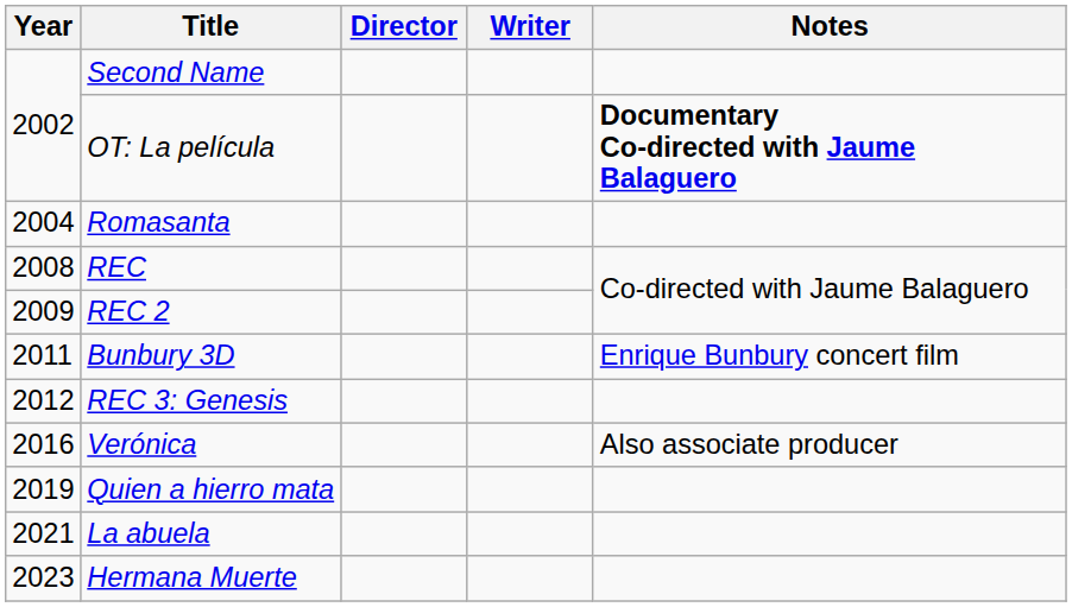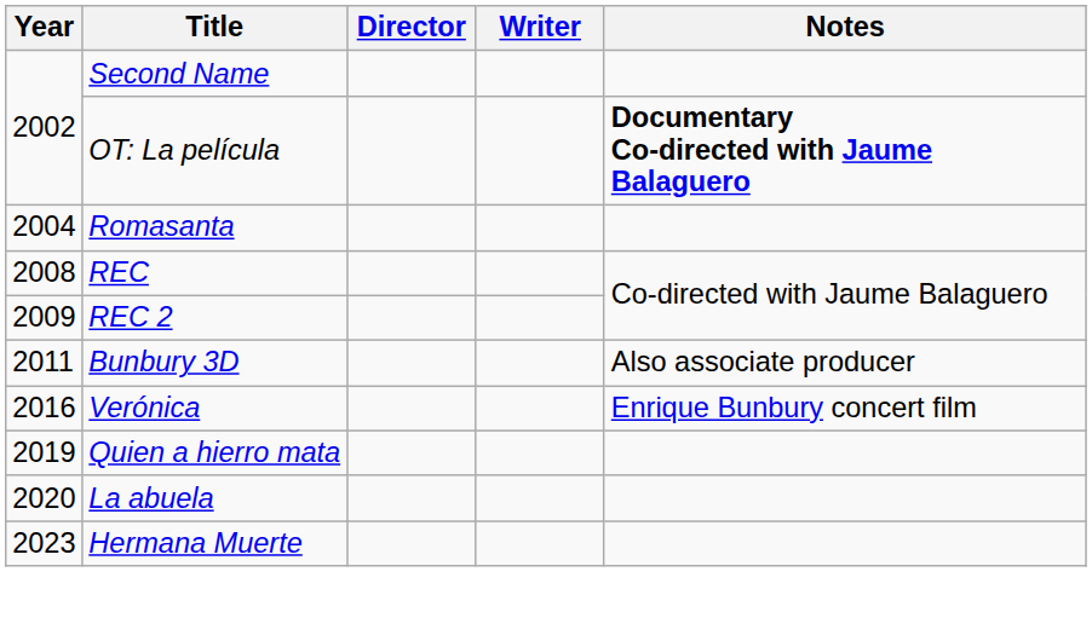Bunbury 3D | Notes: Enrique Bunbury concert film -> Also associate producer
- row: 2012 | REC 3: Genesis
Verónica | Notes: Also associate producer -> Enrique Bunbury concert film
La abuela | Year: 2021 -> 2020
